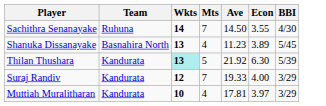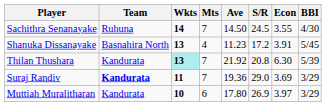+ column: S/R | 24.5 | 17.2 | 20.8 | 29.0 | 26.9
Shanuka Dissanayake | Econ: 3.89 -> 3.91
Thilan Thushara | Mts: 5 -> 7
Suraj Randiv | Team: normal -> bold
Suraj Randiv | Wkts: 12 -> 11
Suraj Randiv | Ave: 19.33 -> 19.36
Suraj Randiv | Econ: 4.00 -> 3.69
Muttiah Muralitharan | Mts: 4 -> 6
Muttiah Muralitharan | Ave: 17.81 -> 17.80
